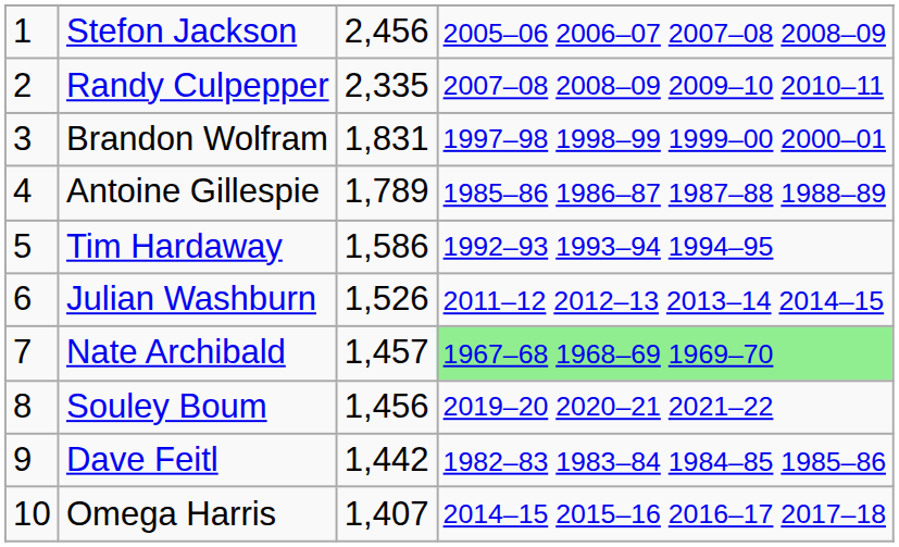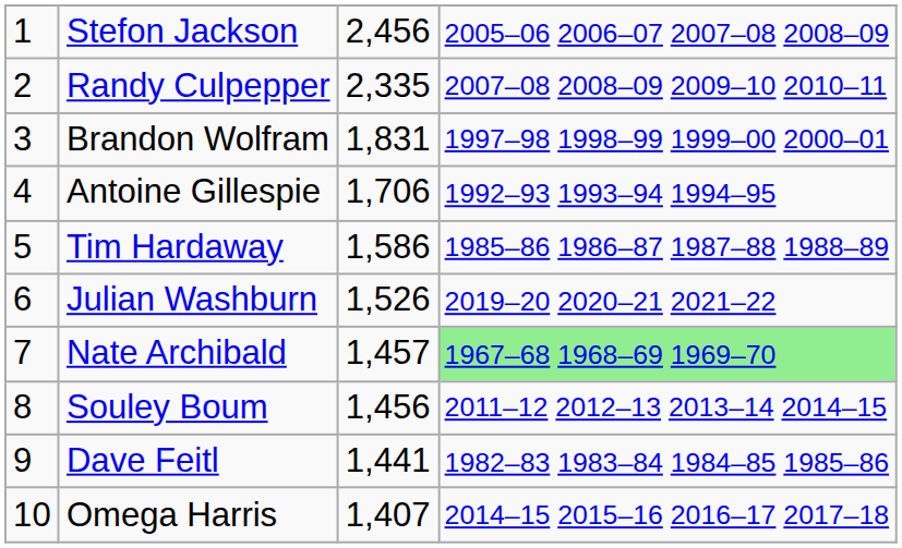Antoine Gillespie | column 3: 1,789 -> 1,706
Antoine Gillespie | column 4: 1985–86 1986–87 1987–88 1988–89 -> 1992–93 1993–94 1994–95
Tim Hardaway | column 4: 1992–93 1993–94 1994–95 -> 1985–86 1986–87 1987–88 1988–89
Julian Washburn | column 4: 2011–12 2012–13 2013–14 2014–15 -> 2019–20 2020–21 2021–22
Souley Boum | column 4: 2019–20 2020–21 2021–22 -> 2011–12 2012–13 2013–14 2014–15
Dave Feitl | column 3: 1,442 -> 1,441
